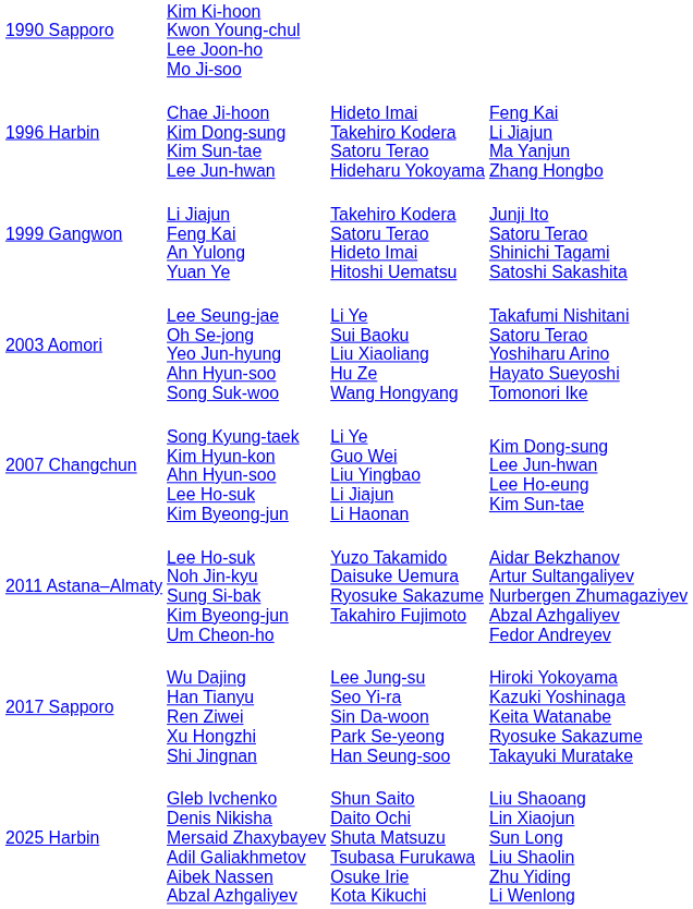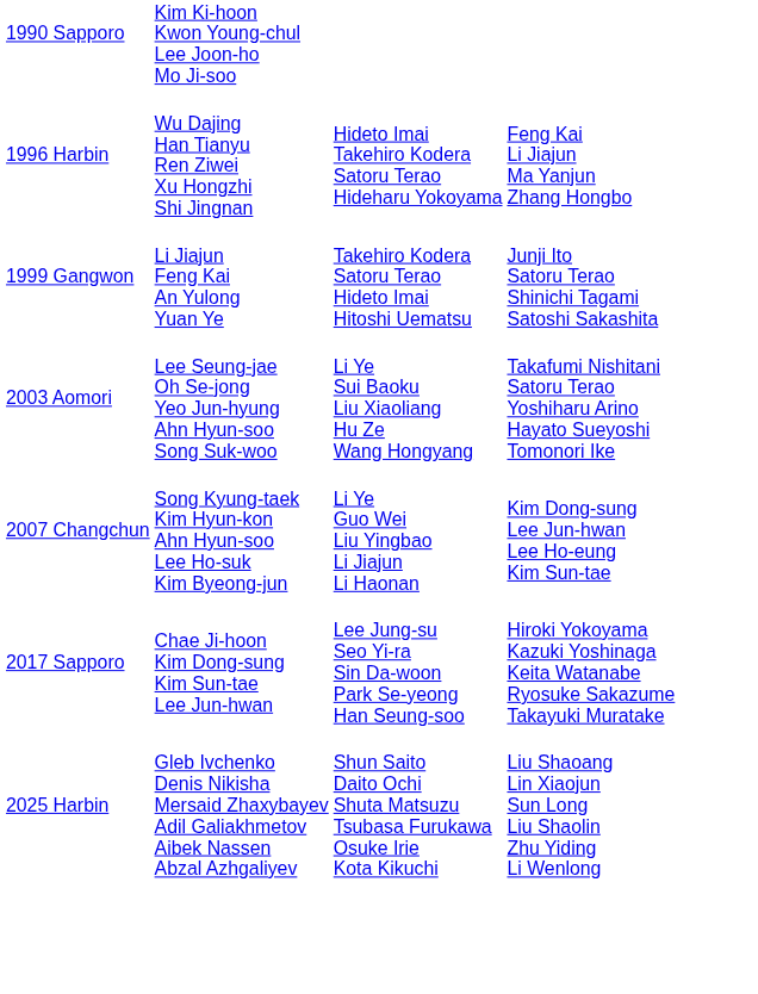1996 Harbin | column 2: Chae Ji-hoon Kim Dong-sung Kim Sun-tae Lee Jun-hwan -> Wu Dajing Han Tianyu Ren Ziwei Xu Hongzhi Shi Jingnan
- row: 2011 Astana–Almaty | Lee Ho-suk Noh Jin-kyu Sung Si-bak Kim Byeong-jun Um Cheon-ho | Yuzo Takamido Daisuke Uemura Ryosuke Sakazume Takahiro Fujimoto | Aidar Bekzhanov Artur Sultangaliyev Nurbergen Zhumagaziyev Abzal Azhgaliyev Fedor Andreyev
2017 Sapporo | column 2: Wu Dajing Han Tianyu Ren Ziwei Xu Hongzhi Shi Jingnan -> Chae Ji-hoon Kim Dong-sung Kim Sun-tae Lee Jun-hwan
